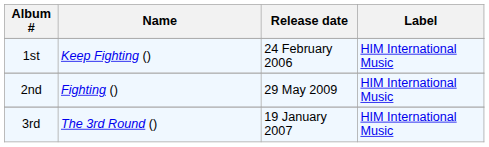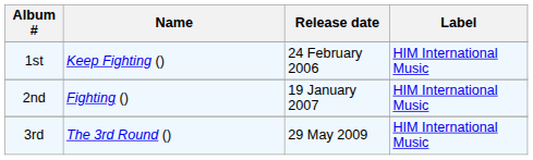2nd | Release date: 29 May 2009 -> 19 January 2007
3rd | Release date: 19 January 2007 -> 29 May 2009
